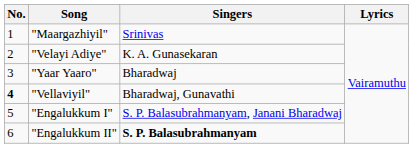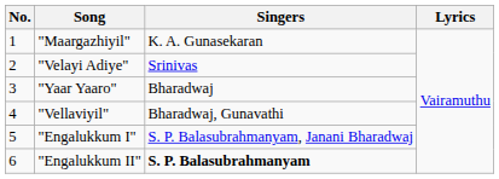"Maargazhiyil" | Singers: Srinivas -> K. A. Gunasekaran
"Velayi Adiye" | Singers: K. A. Gunasekaran -> Srinivas
"Vellaviyil" | No.: bold -> normal
